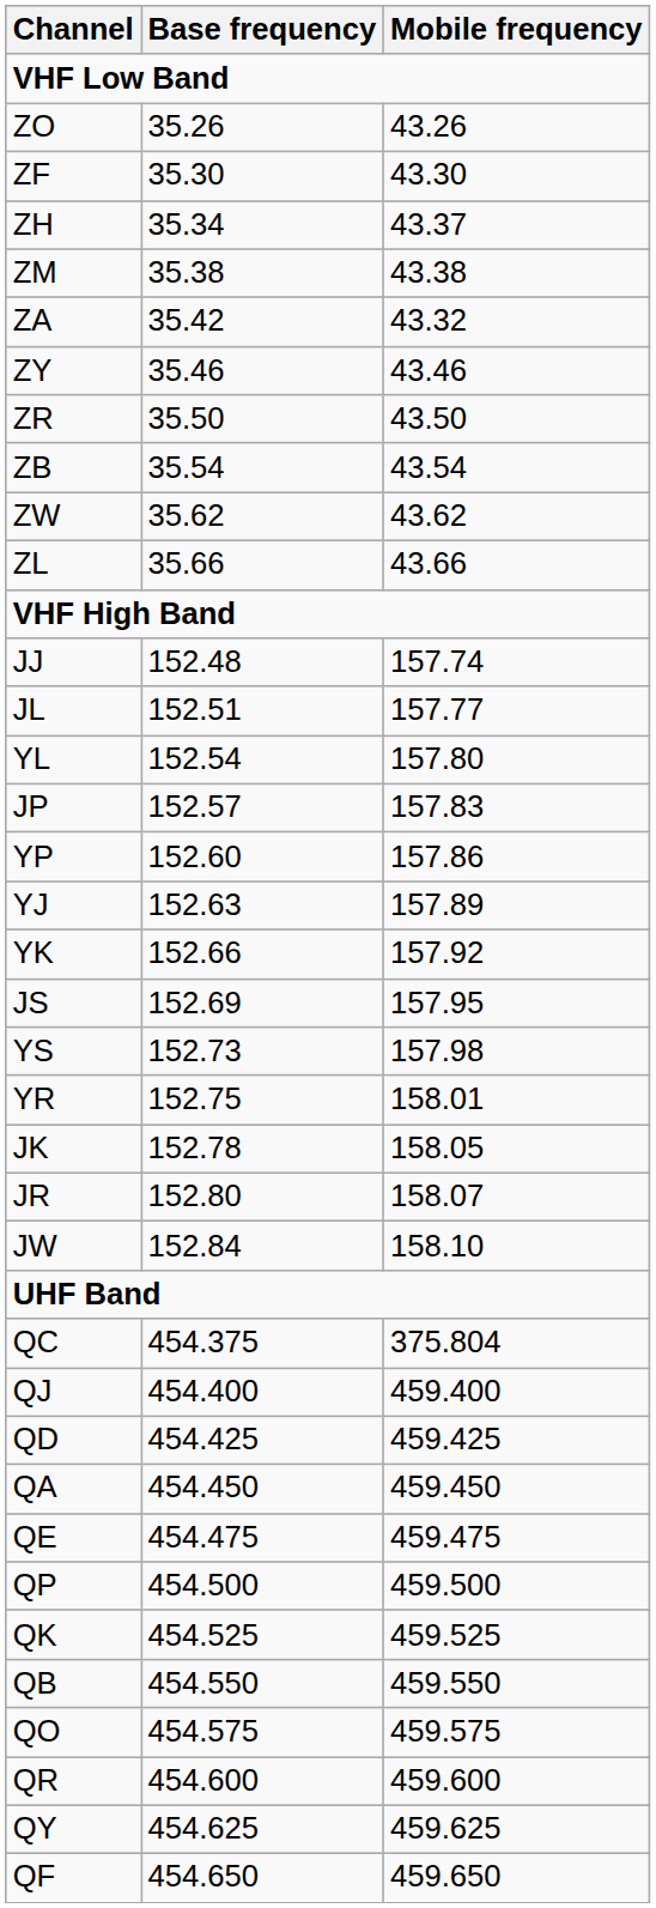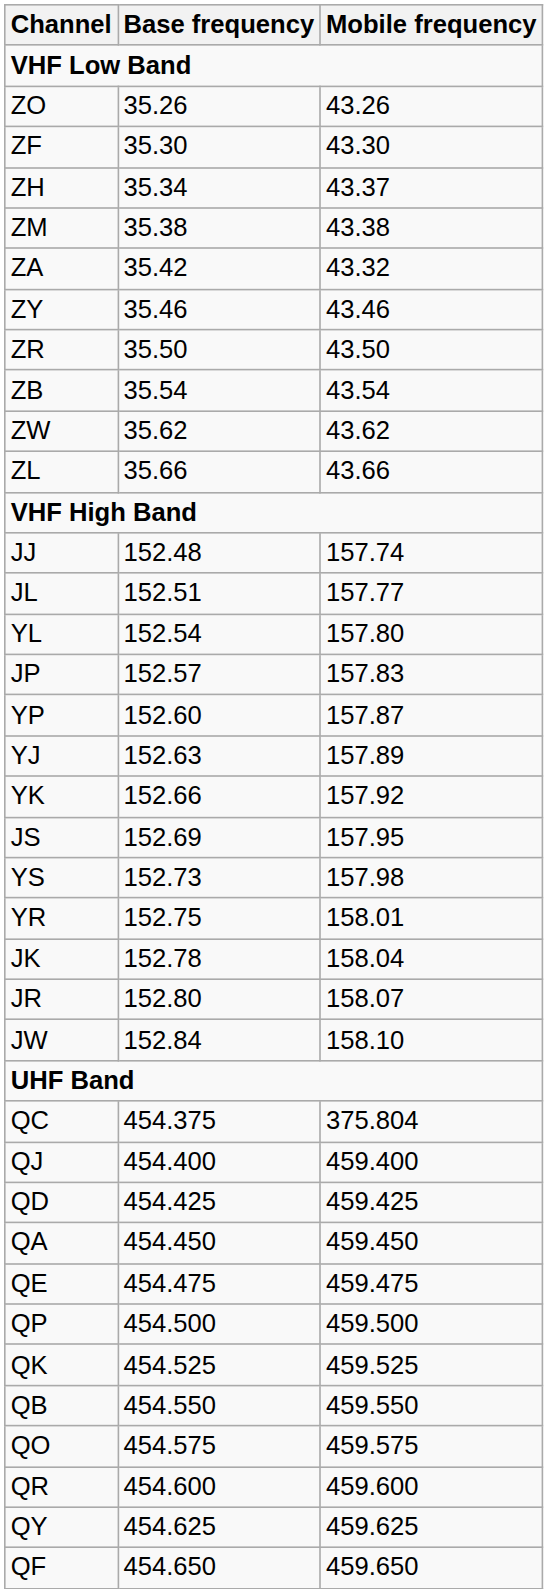YP | Mobile frequency: 157.86 -> 157.87
JK | Mobile frequency: 158.05 -> 158.04
